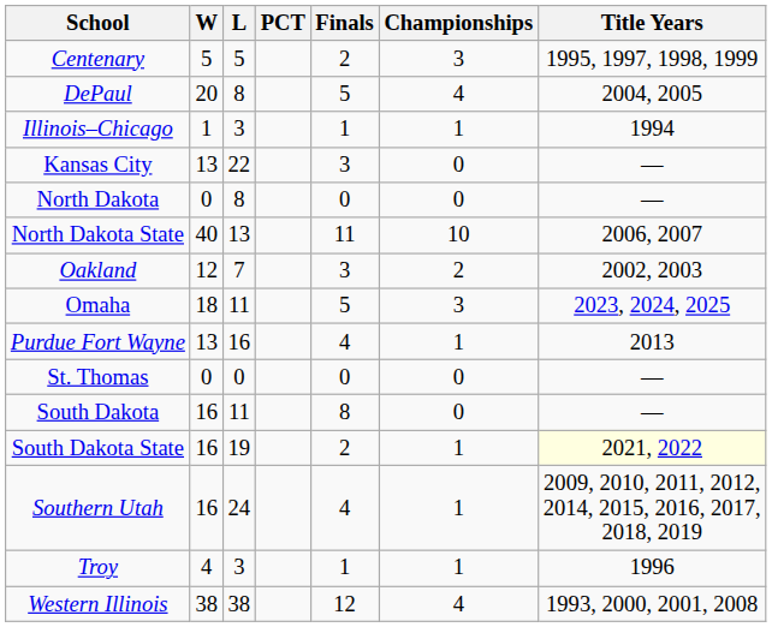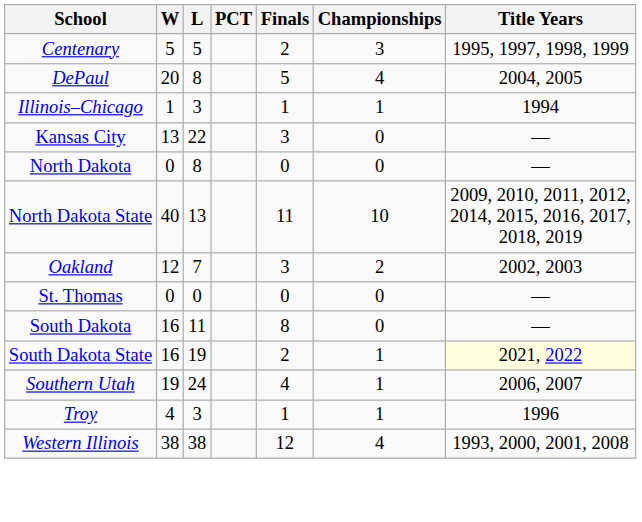North Dakota State | Title Years: 2006, 2007 -> 2009, 2010, 2011, 2012, 2014, 2015, 2016, 2017, 2018, 2019
- row: Omaha | 18 | 11 | 5 | 3 | 2023, 2024, 2025
- row: Purdue Fort Wayne | 13 | 16 | 4 | 1 | 2013
Southern Utah | W: 16 -> 19
Southern Utah | Title Years: 2009, 2010, 2011, 2012, 2014, 2015, 2016, 2017, 2018, 2019 -> 2006, 2007
